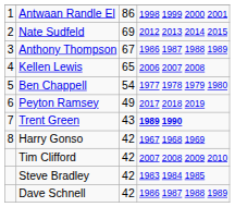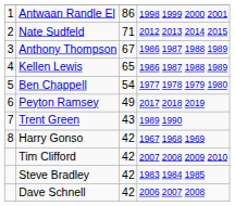Nate Sudfeld | column 3: 69 -> 71
Kellen Lewis | column 4: 2006 2007 2008 -> 1986 1987 1988 1989
Trent Green | column 4: bold -> normal
Dave Schnell | column 4: 1986 1987 1988 1989 -> 2006 2007 2008
